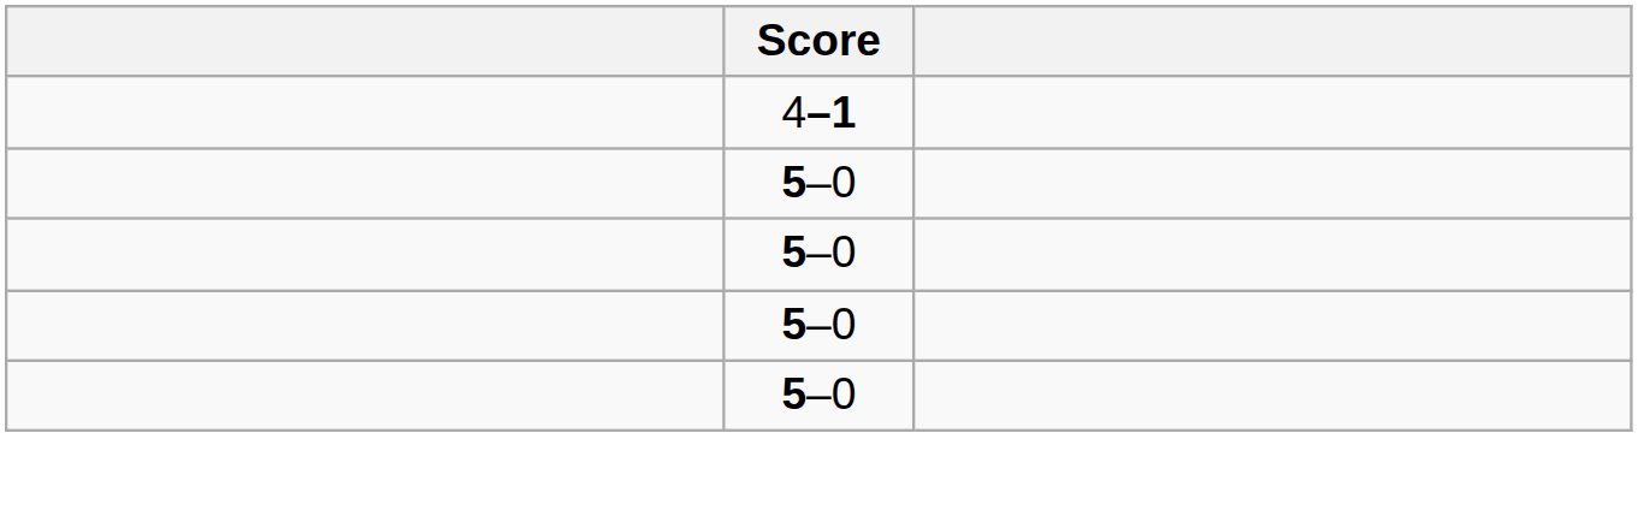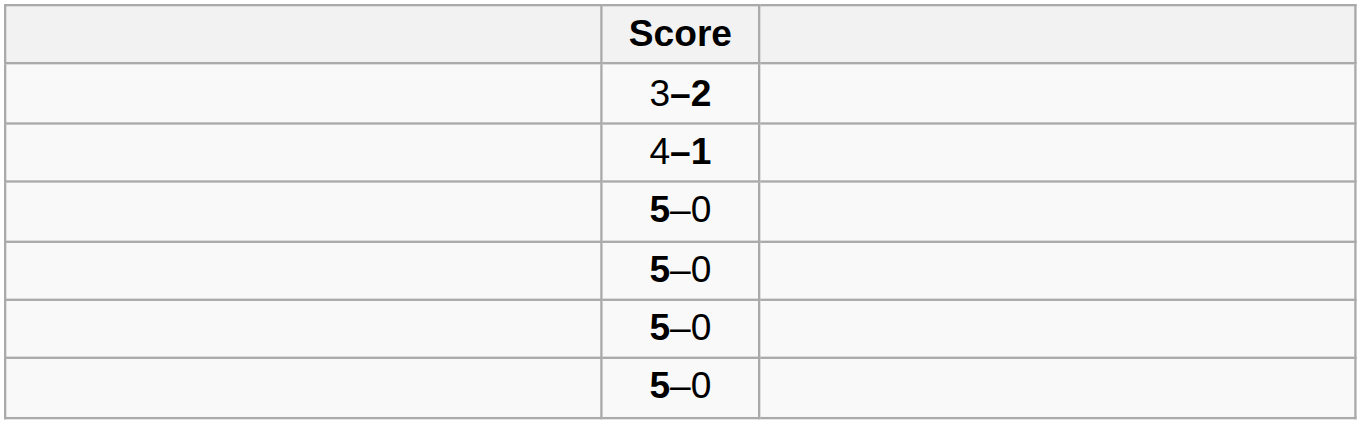+ row: 3–2
